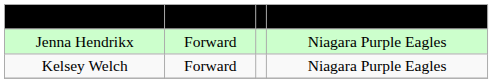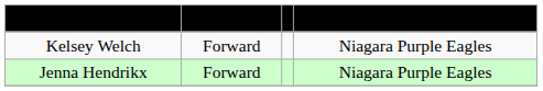rows swapped: Jenna Hendrikx <-> Kelsey Welch
